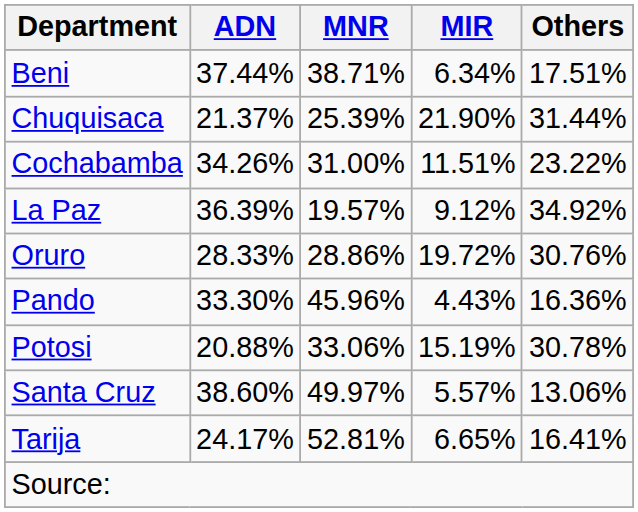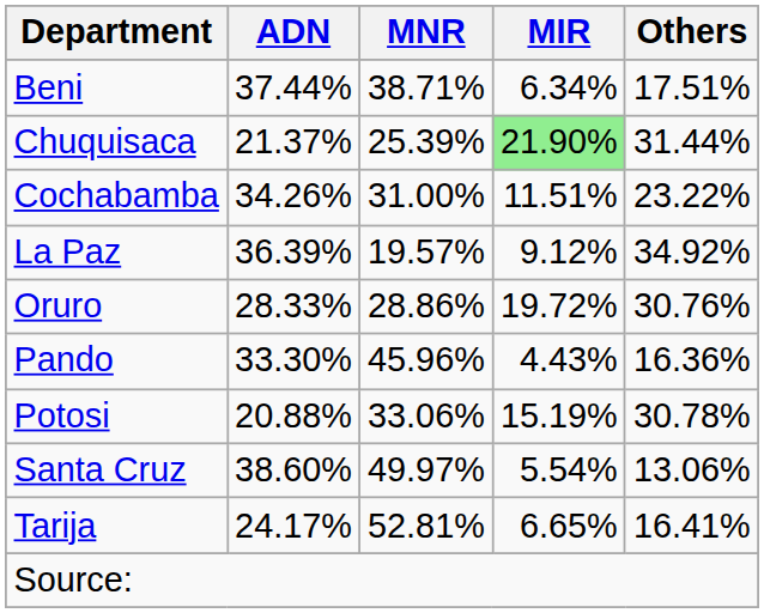Chuquisaca | MIR: no background -> lightgreen background
Santa Cruz | MIR: 5.57% -> 5.54%
